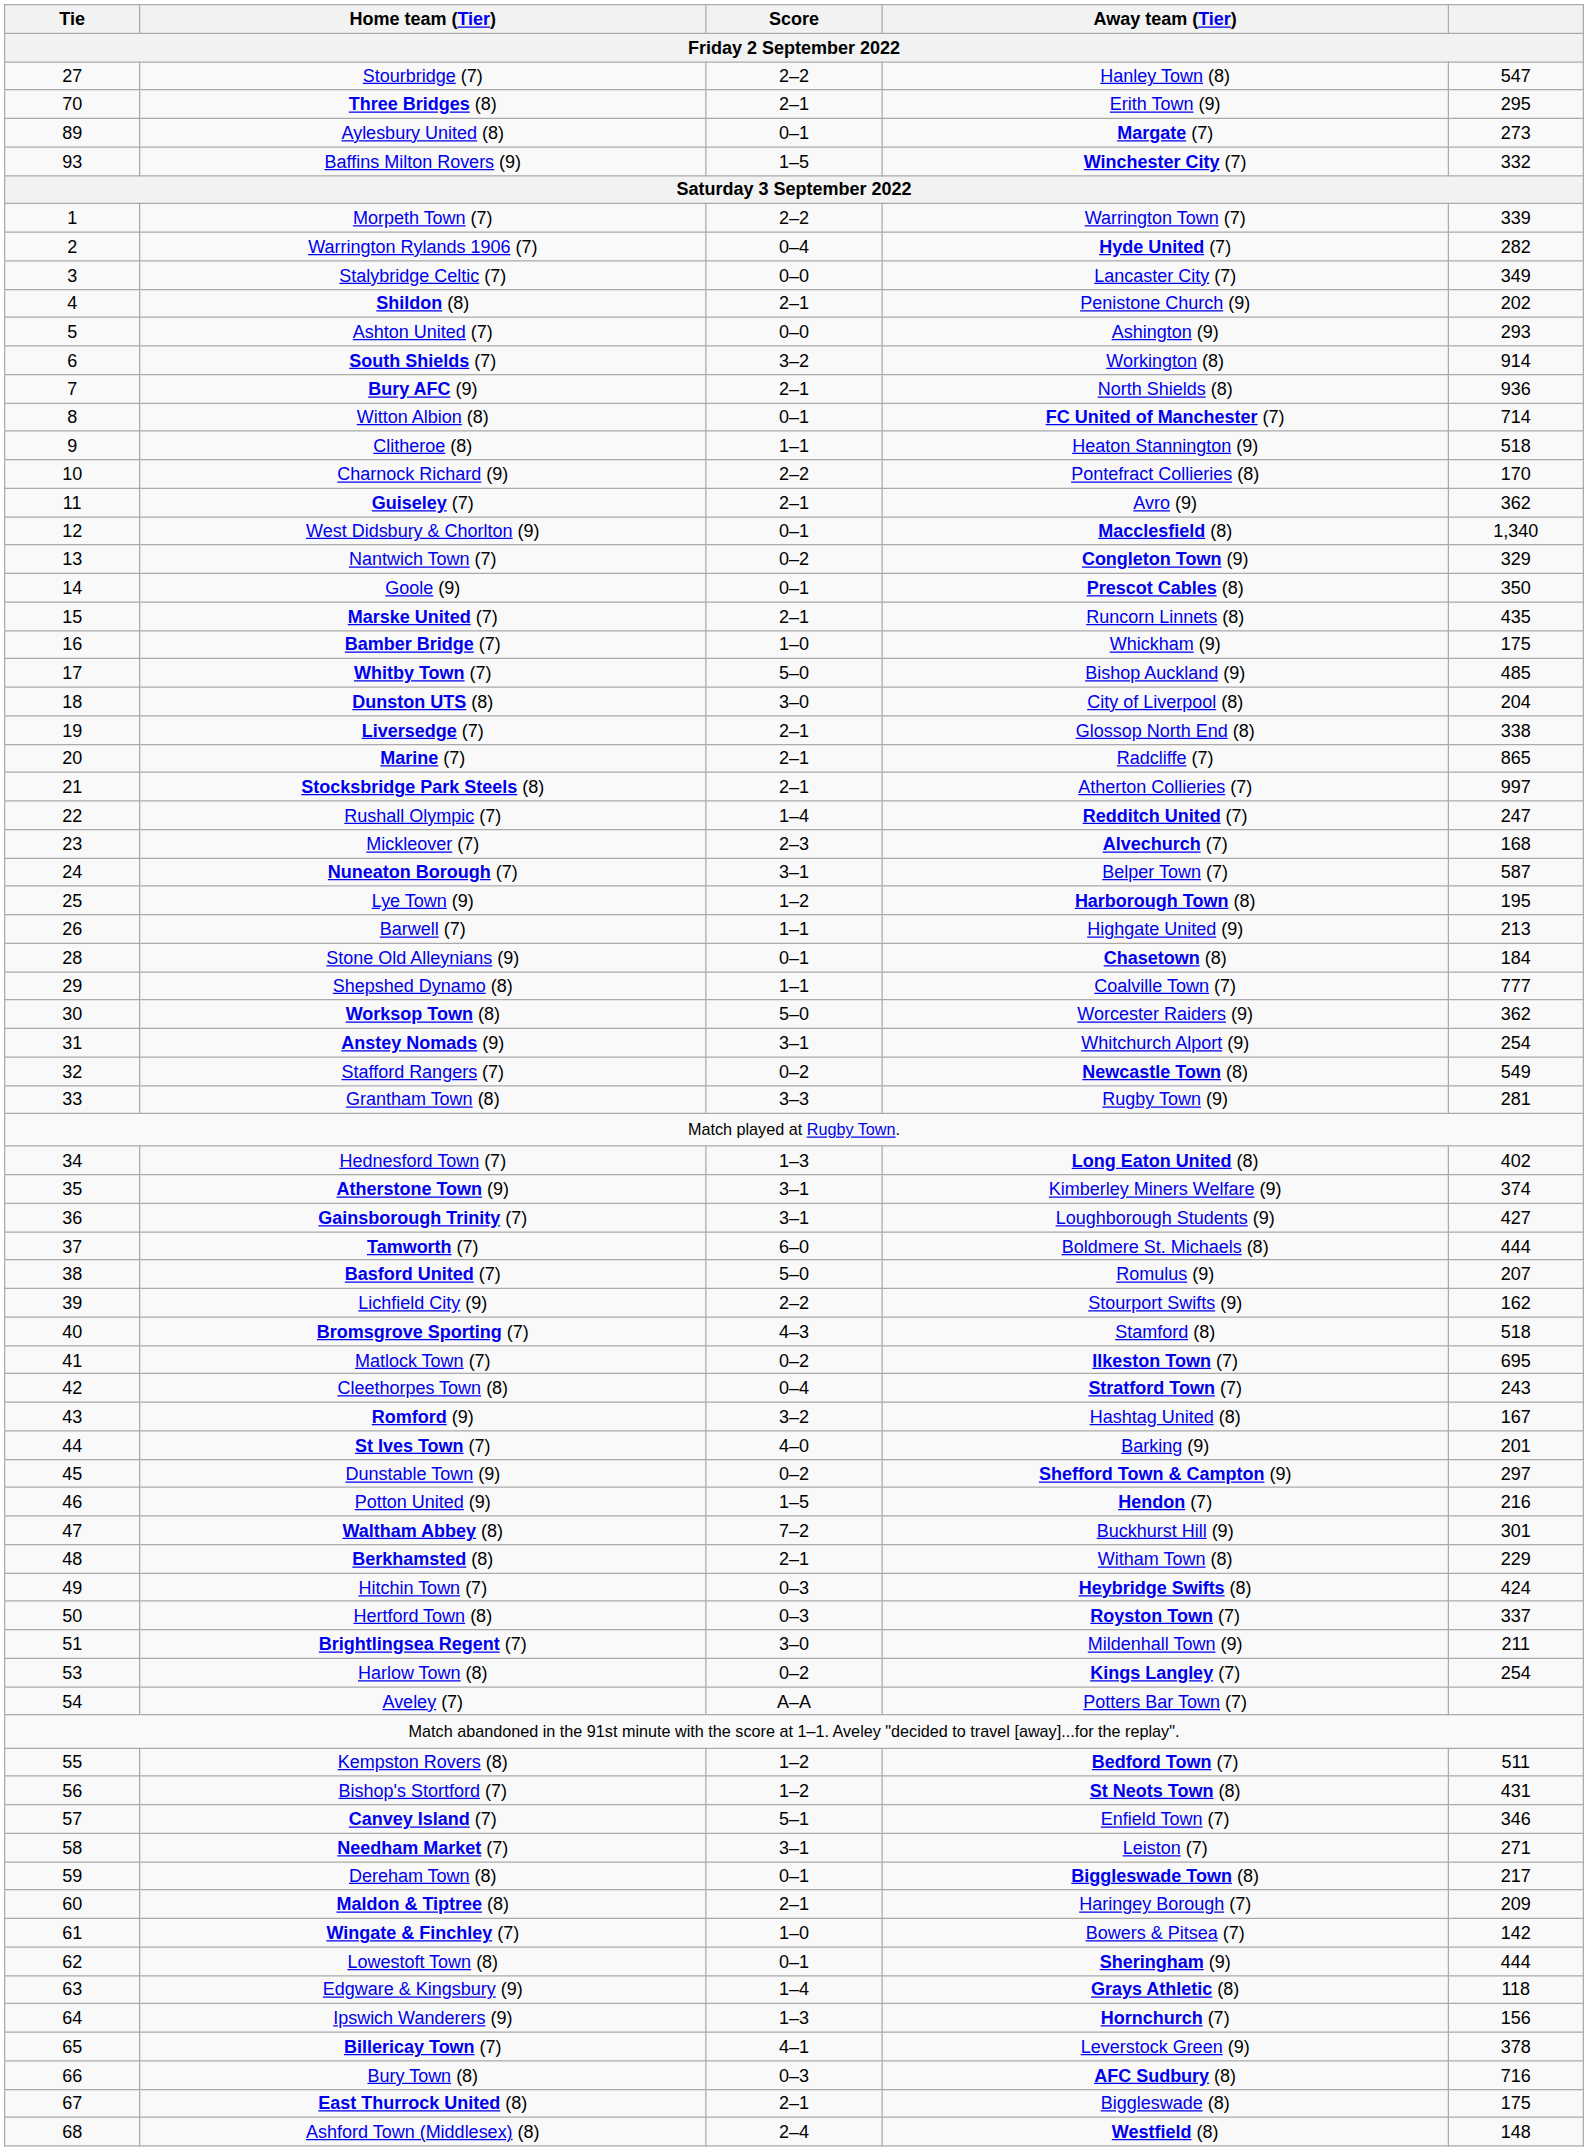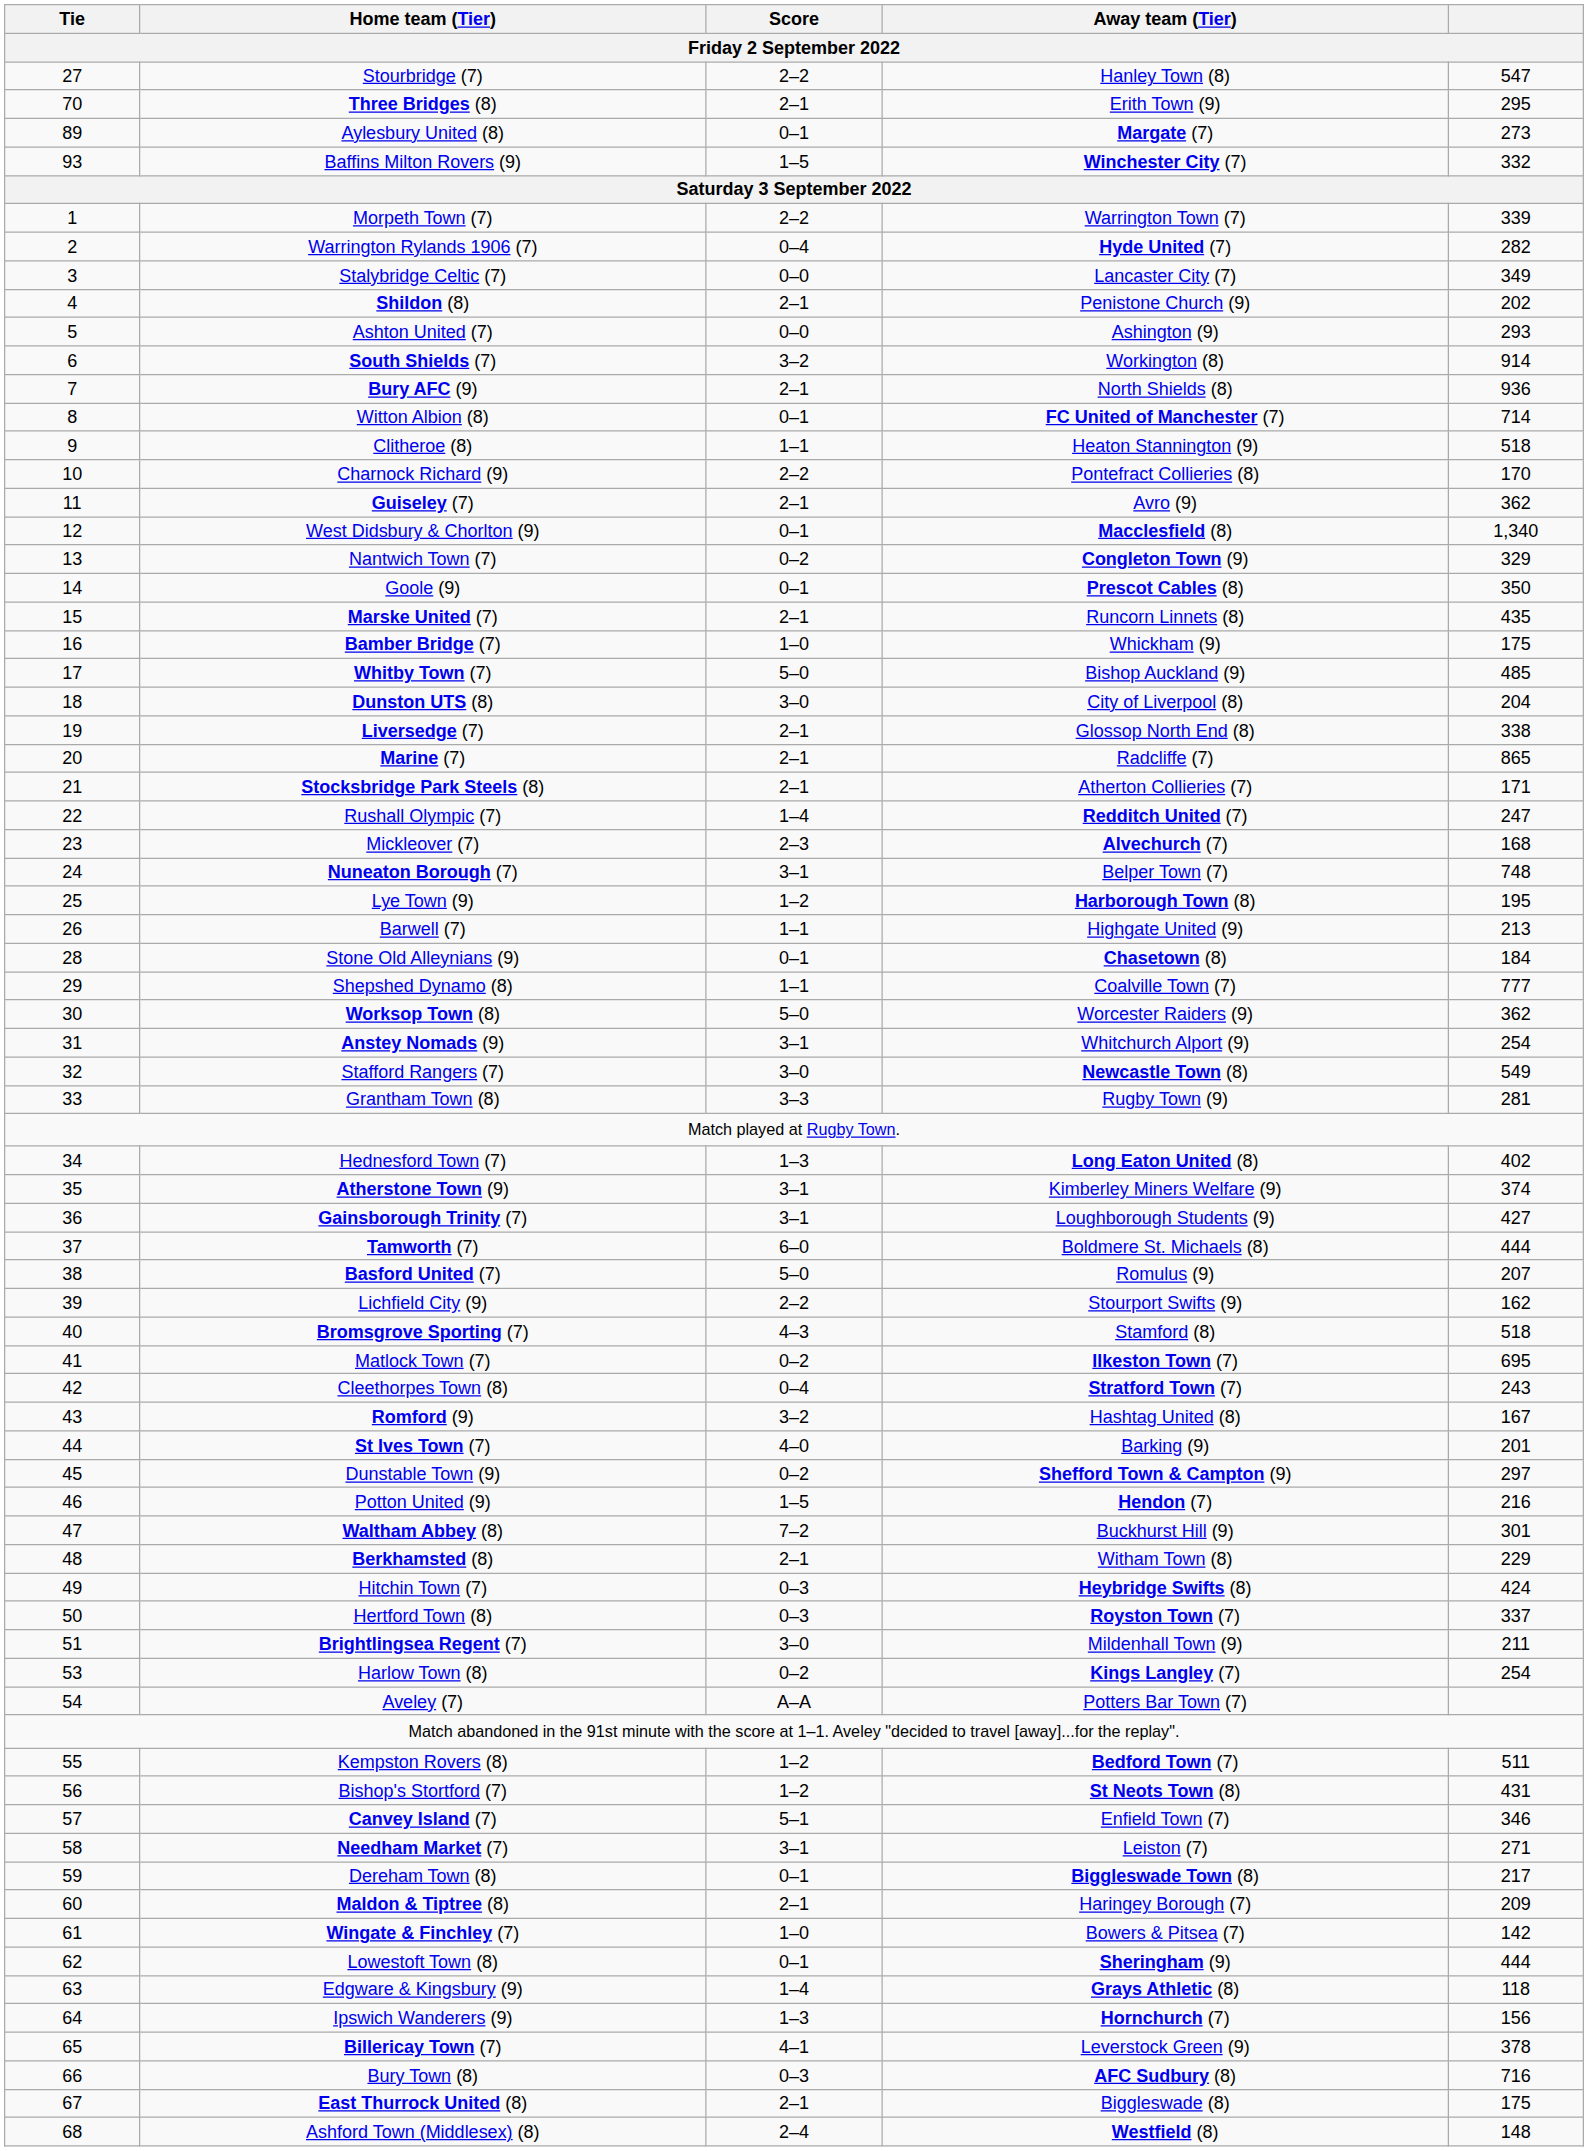Stocksbridge Park Steels (8) | column 5: 997 -> 171
Nuneaton Borough (7) | column 5: 587 -> 748
Stafford Rangers (7) | Score: 0–2 -> 3–0
